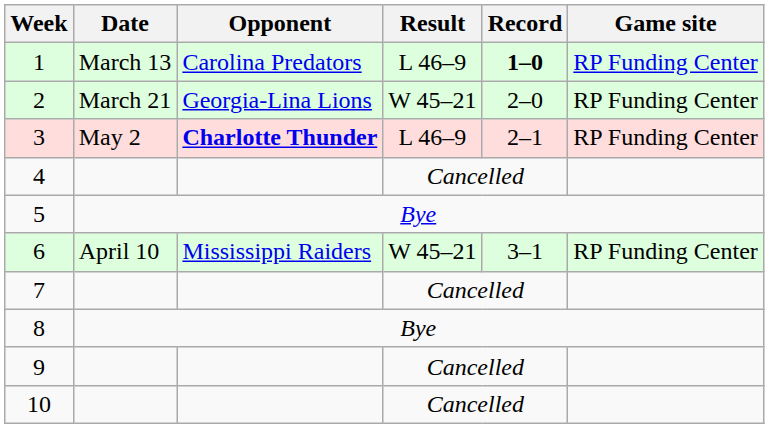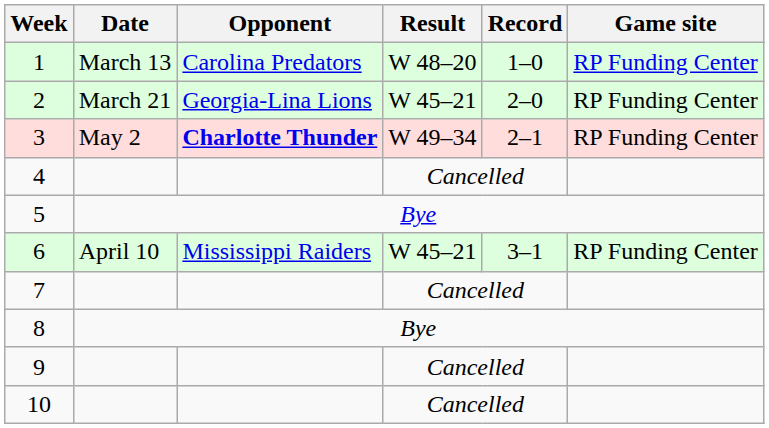1 | Result: L 46–9 -> W 48–20
1 | Record: bold -> normal
3 | Result: L 46–9 -> W 49–34
